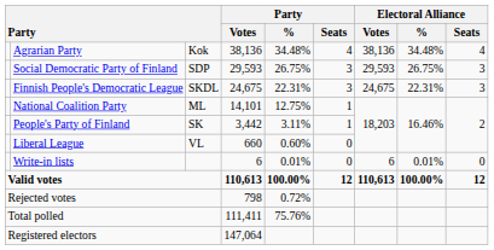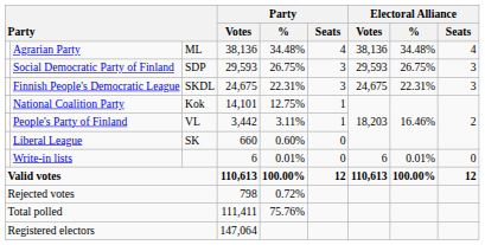Agrarian Party | column 3: Kok -> ML
National Coalition Party | column 3: ML -> Kok
People's Party of Finland | column 3: SK -> VL
Liberal League | column 3: VL -> SK
